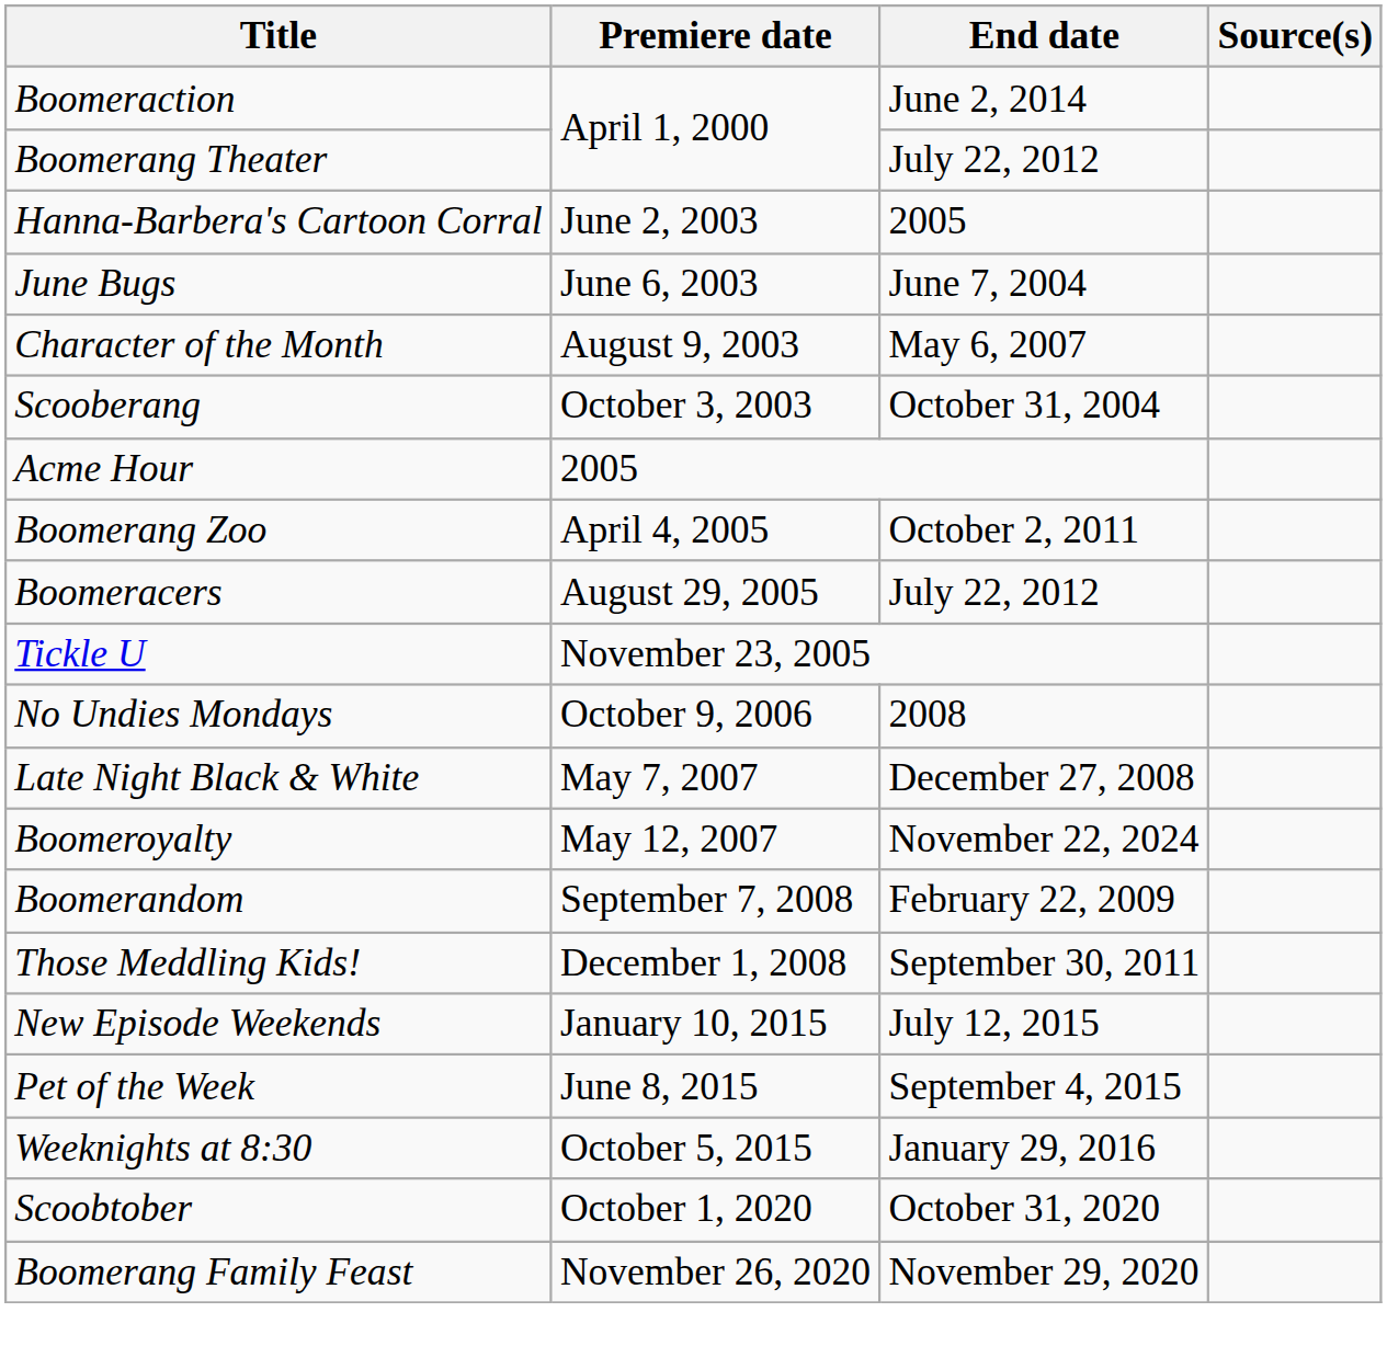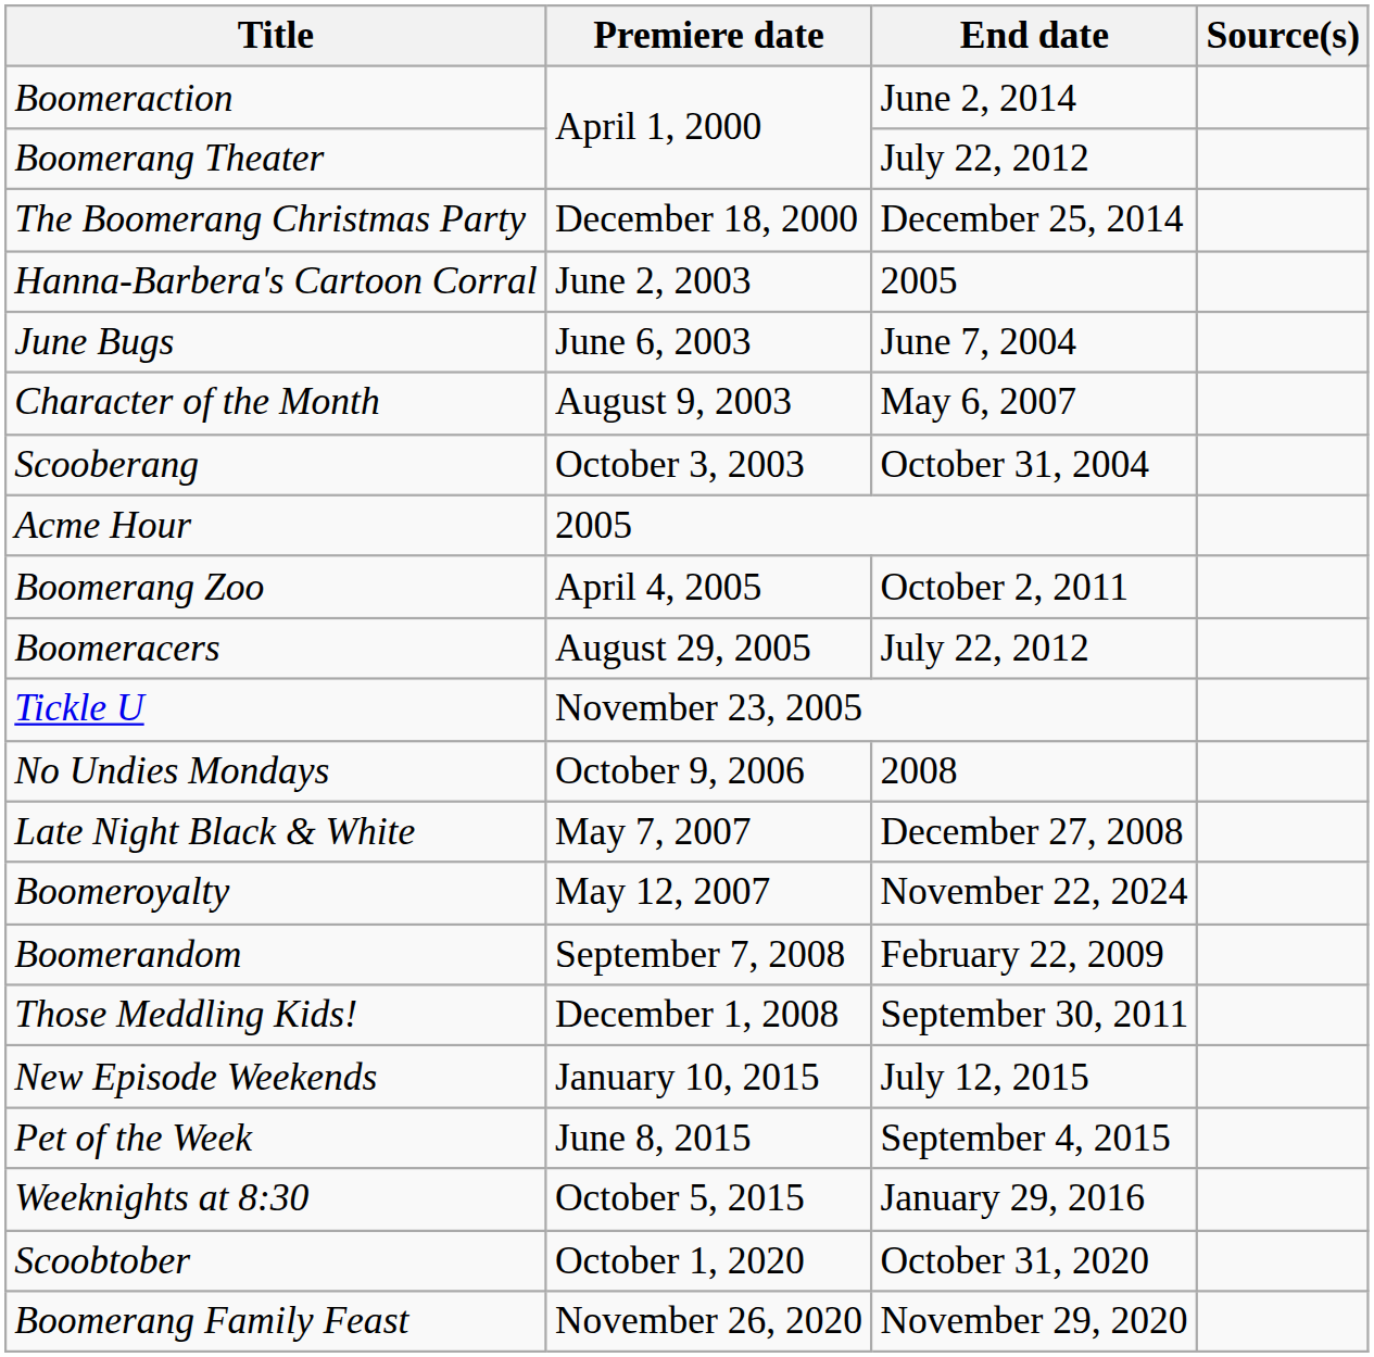+ row: The Boomerang Christmas Party | December 18, 2000 | December 25, 2014
